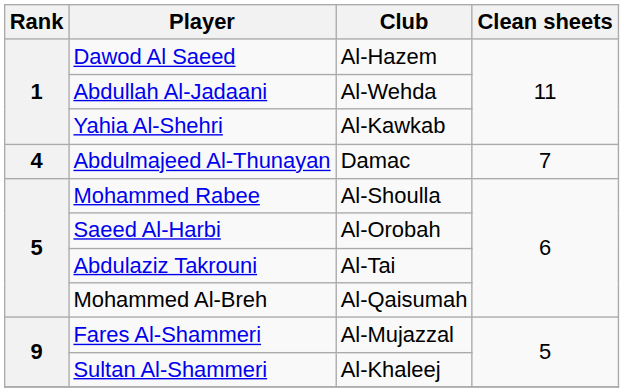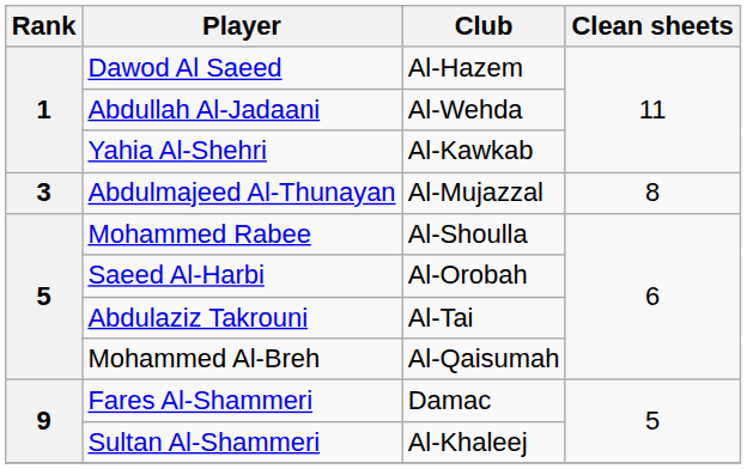Abdulmajeed Al-Thunayan | Rank: 4 -> 3
Abdulmajeed Al-Thunayan | Club: Damac -> Al-Mujazzal
Abdulmajeed Al-Thunayan | Clean sheets: 7 -> 8
Fares Al-Shammeri | Club: Al-Mujazzal -> Damac
